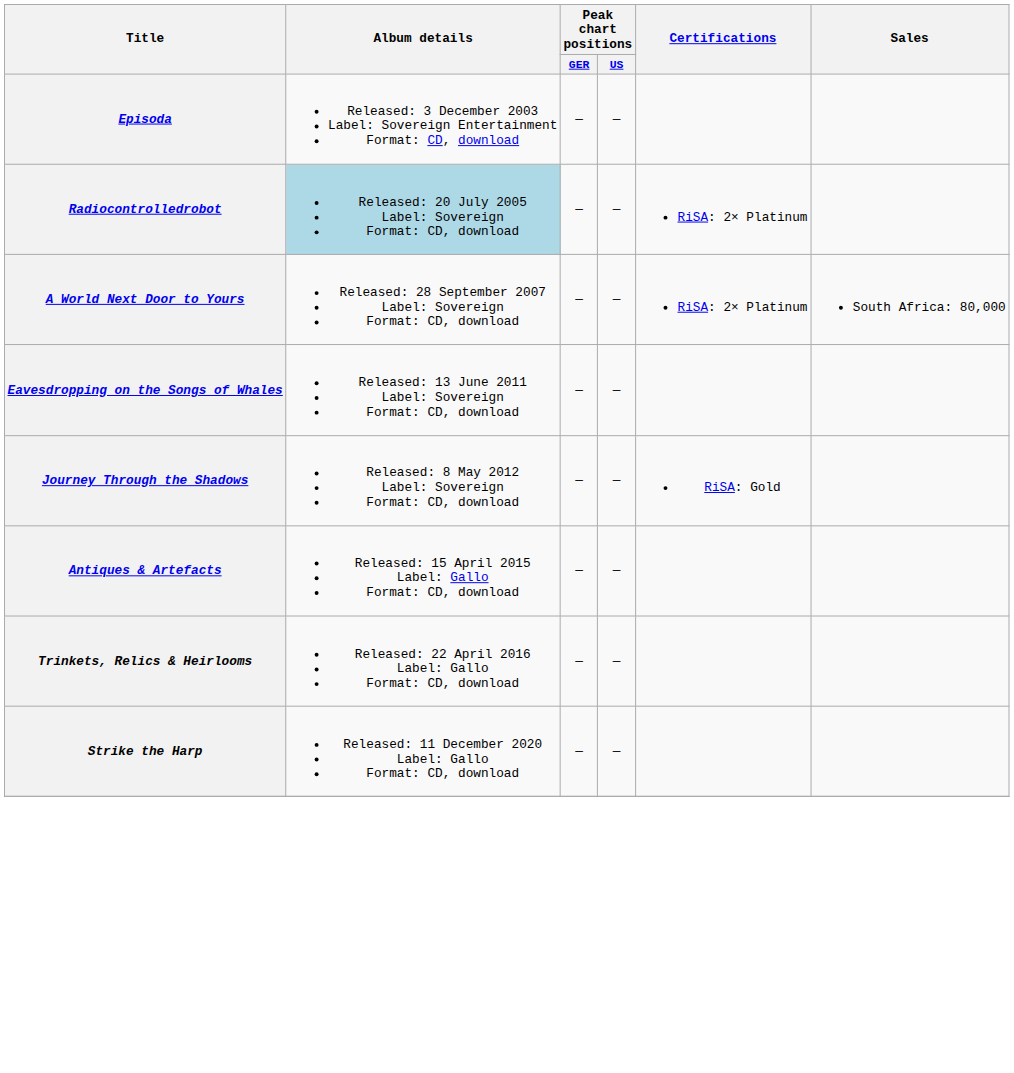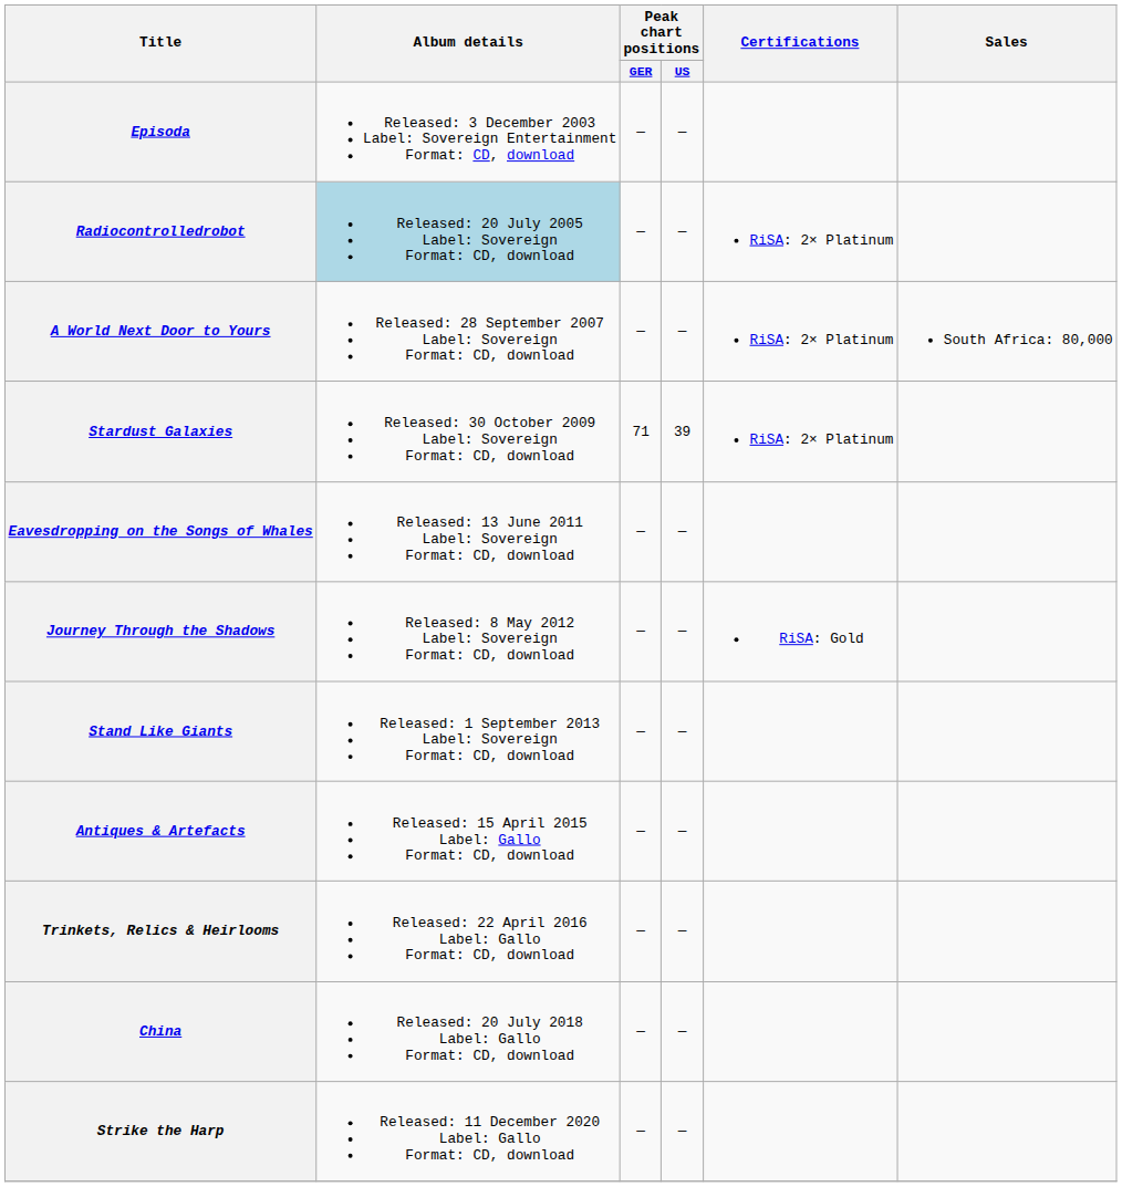+ row: Stardust Galaxies | Released: 30 October 2009 Label: Sovereign Format: CD, download | 71 | 39 | RiSA: 2× Platinum
+ row: Stand Like Giants | Released: 1 September 2013 Label: Sovereign Format: CD, download | — | —
+ row: China | Released: 20 July 2018 Label: Gallo Format: CD, download | — | —
